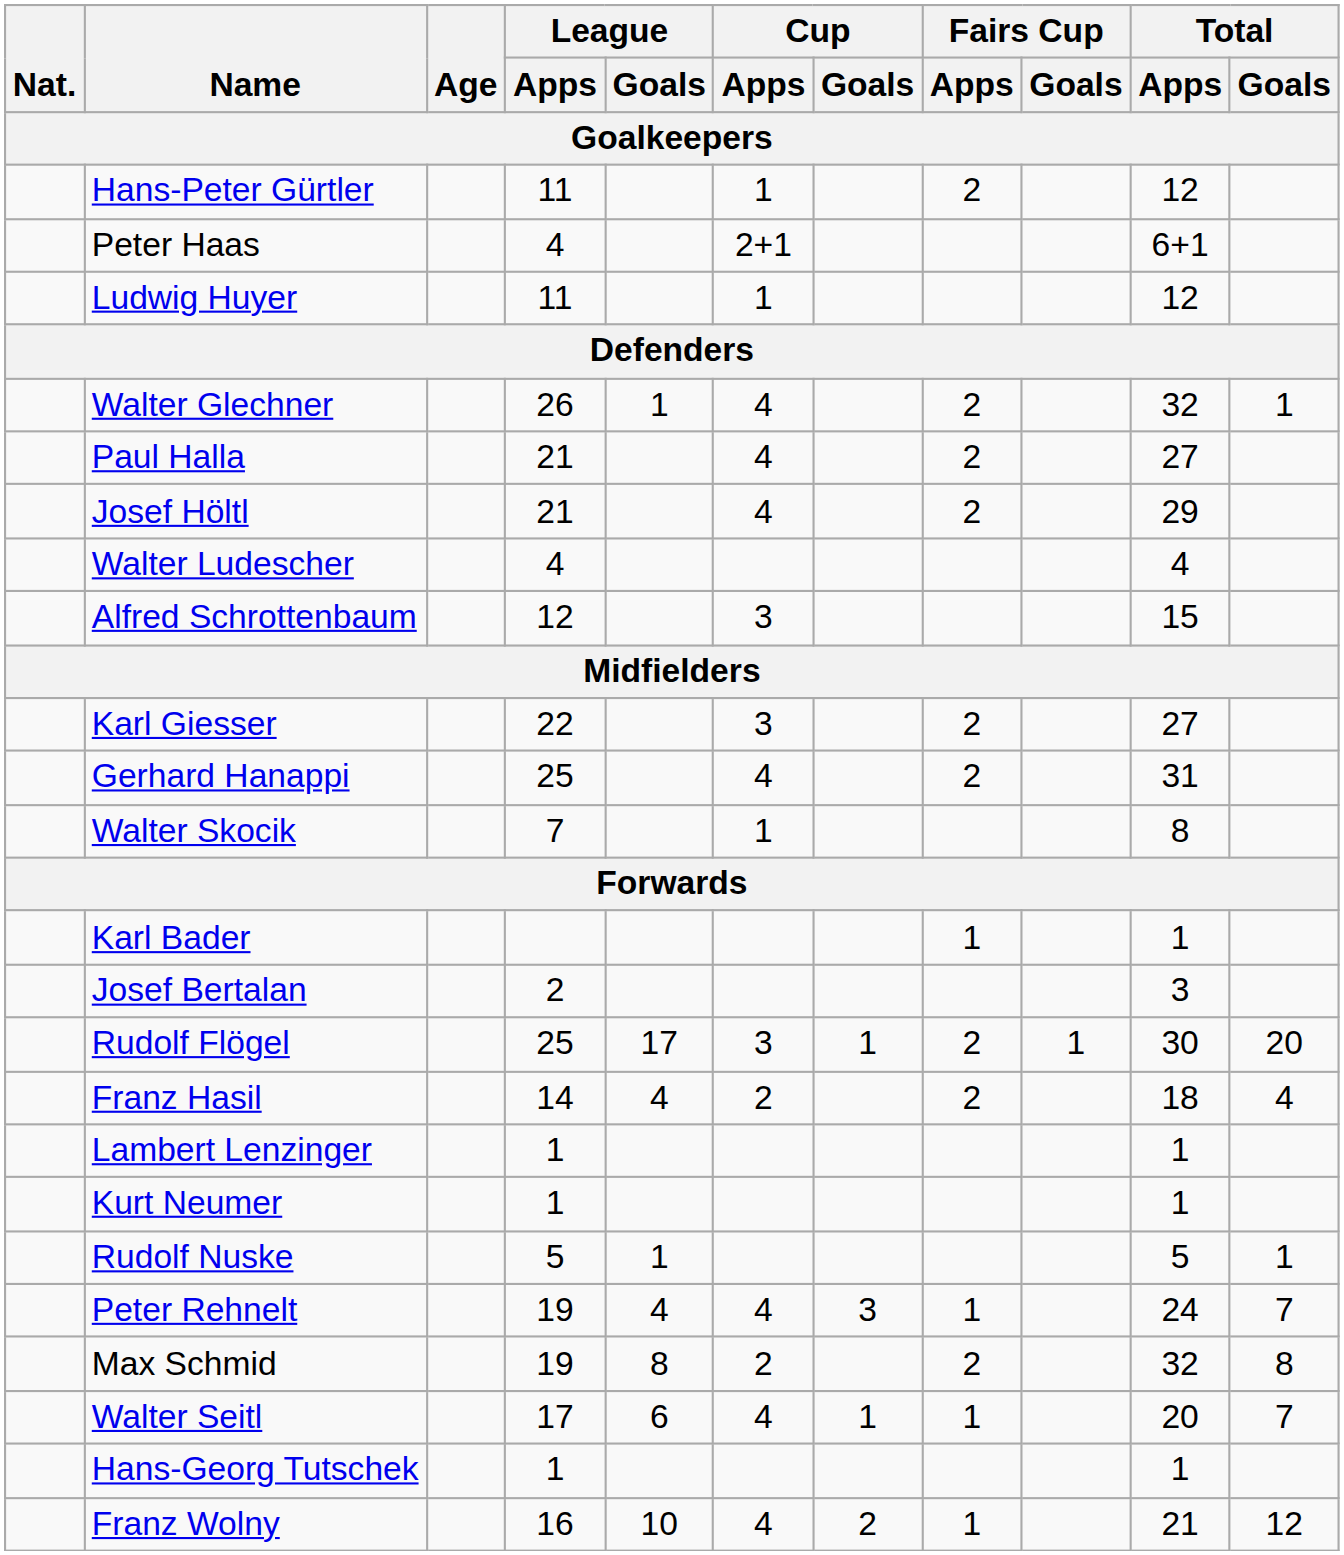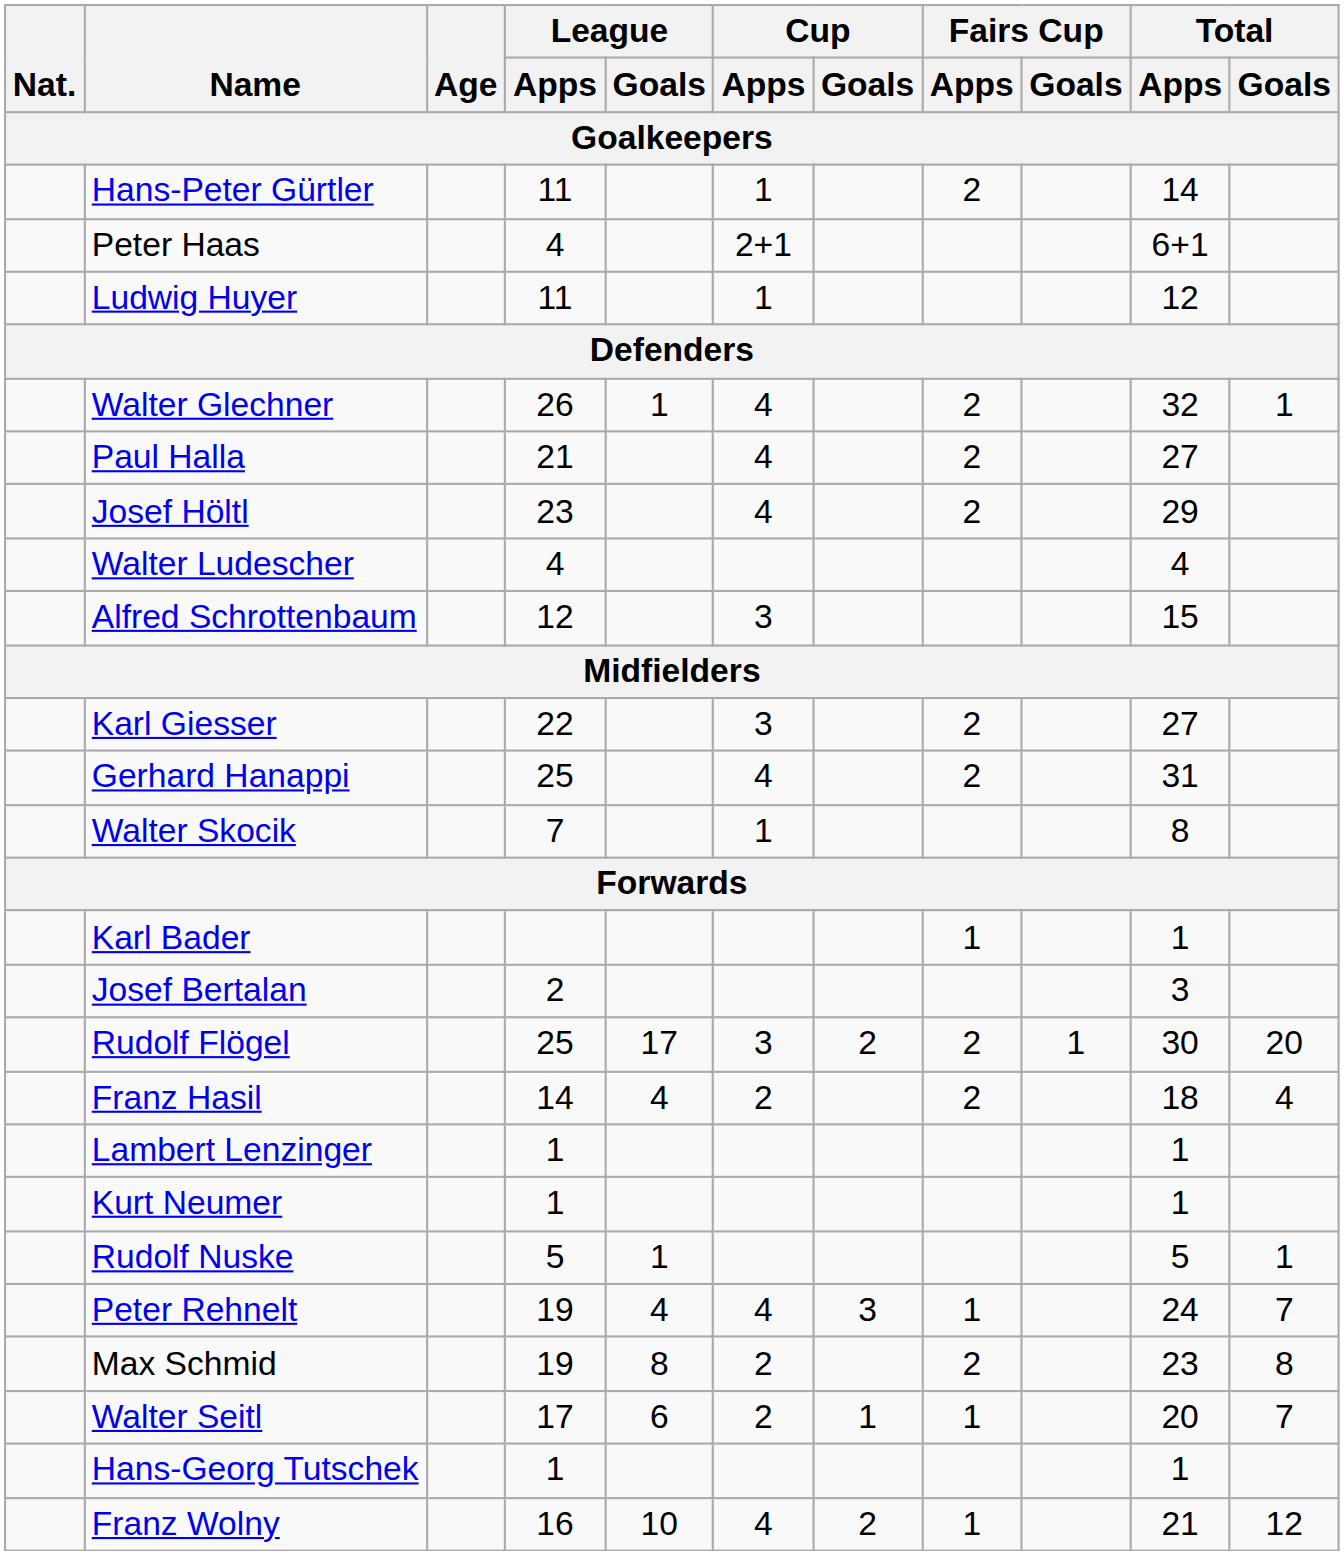Hans-Peter Gürtler | Total / Apps: 12 -> 14
Josef Höltl | League / Apps: 21 -> 23
Rudolf Flögel | Cup / Goals: 1 -> 2
Max Schmid | Total / Apps: 32 -> 23
Walter Seitl | Cup / Apps: 4 -> 2
